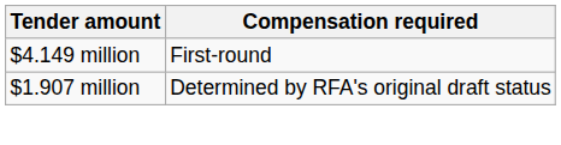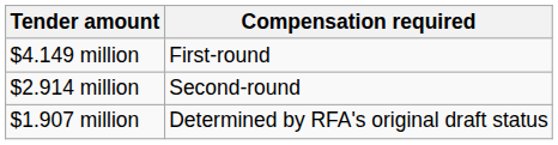+ row: $2.914 million | Second-round
